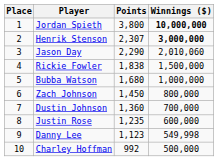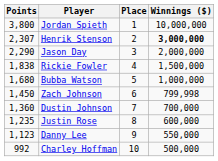columns swapped: Place <-> Points
Jordan Spieth | Winnings ($): bold -> normal
Jason Day | Winnings ($): 2,010,060 -> 2,000,000
Zach Johnson | Winnings ($): 800,000 -> 799,998
Danny Lee | Winnings ($): 549,998 -> 550,000
